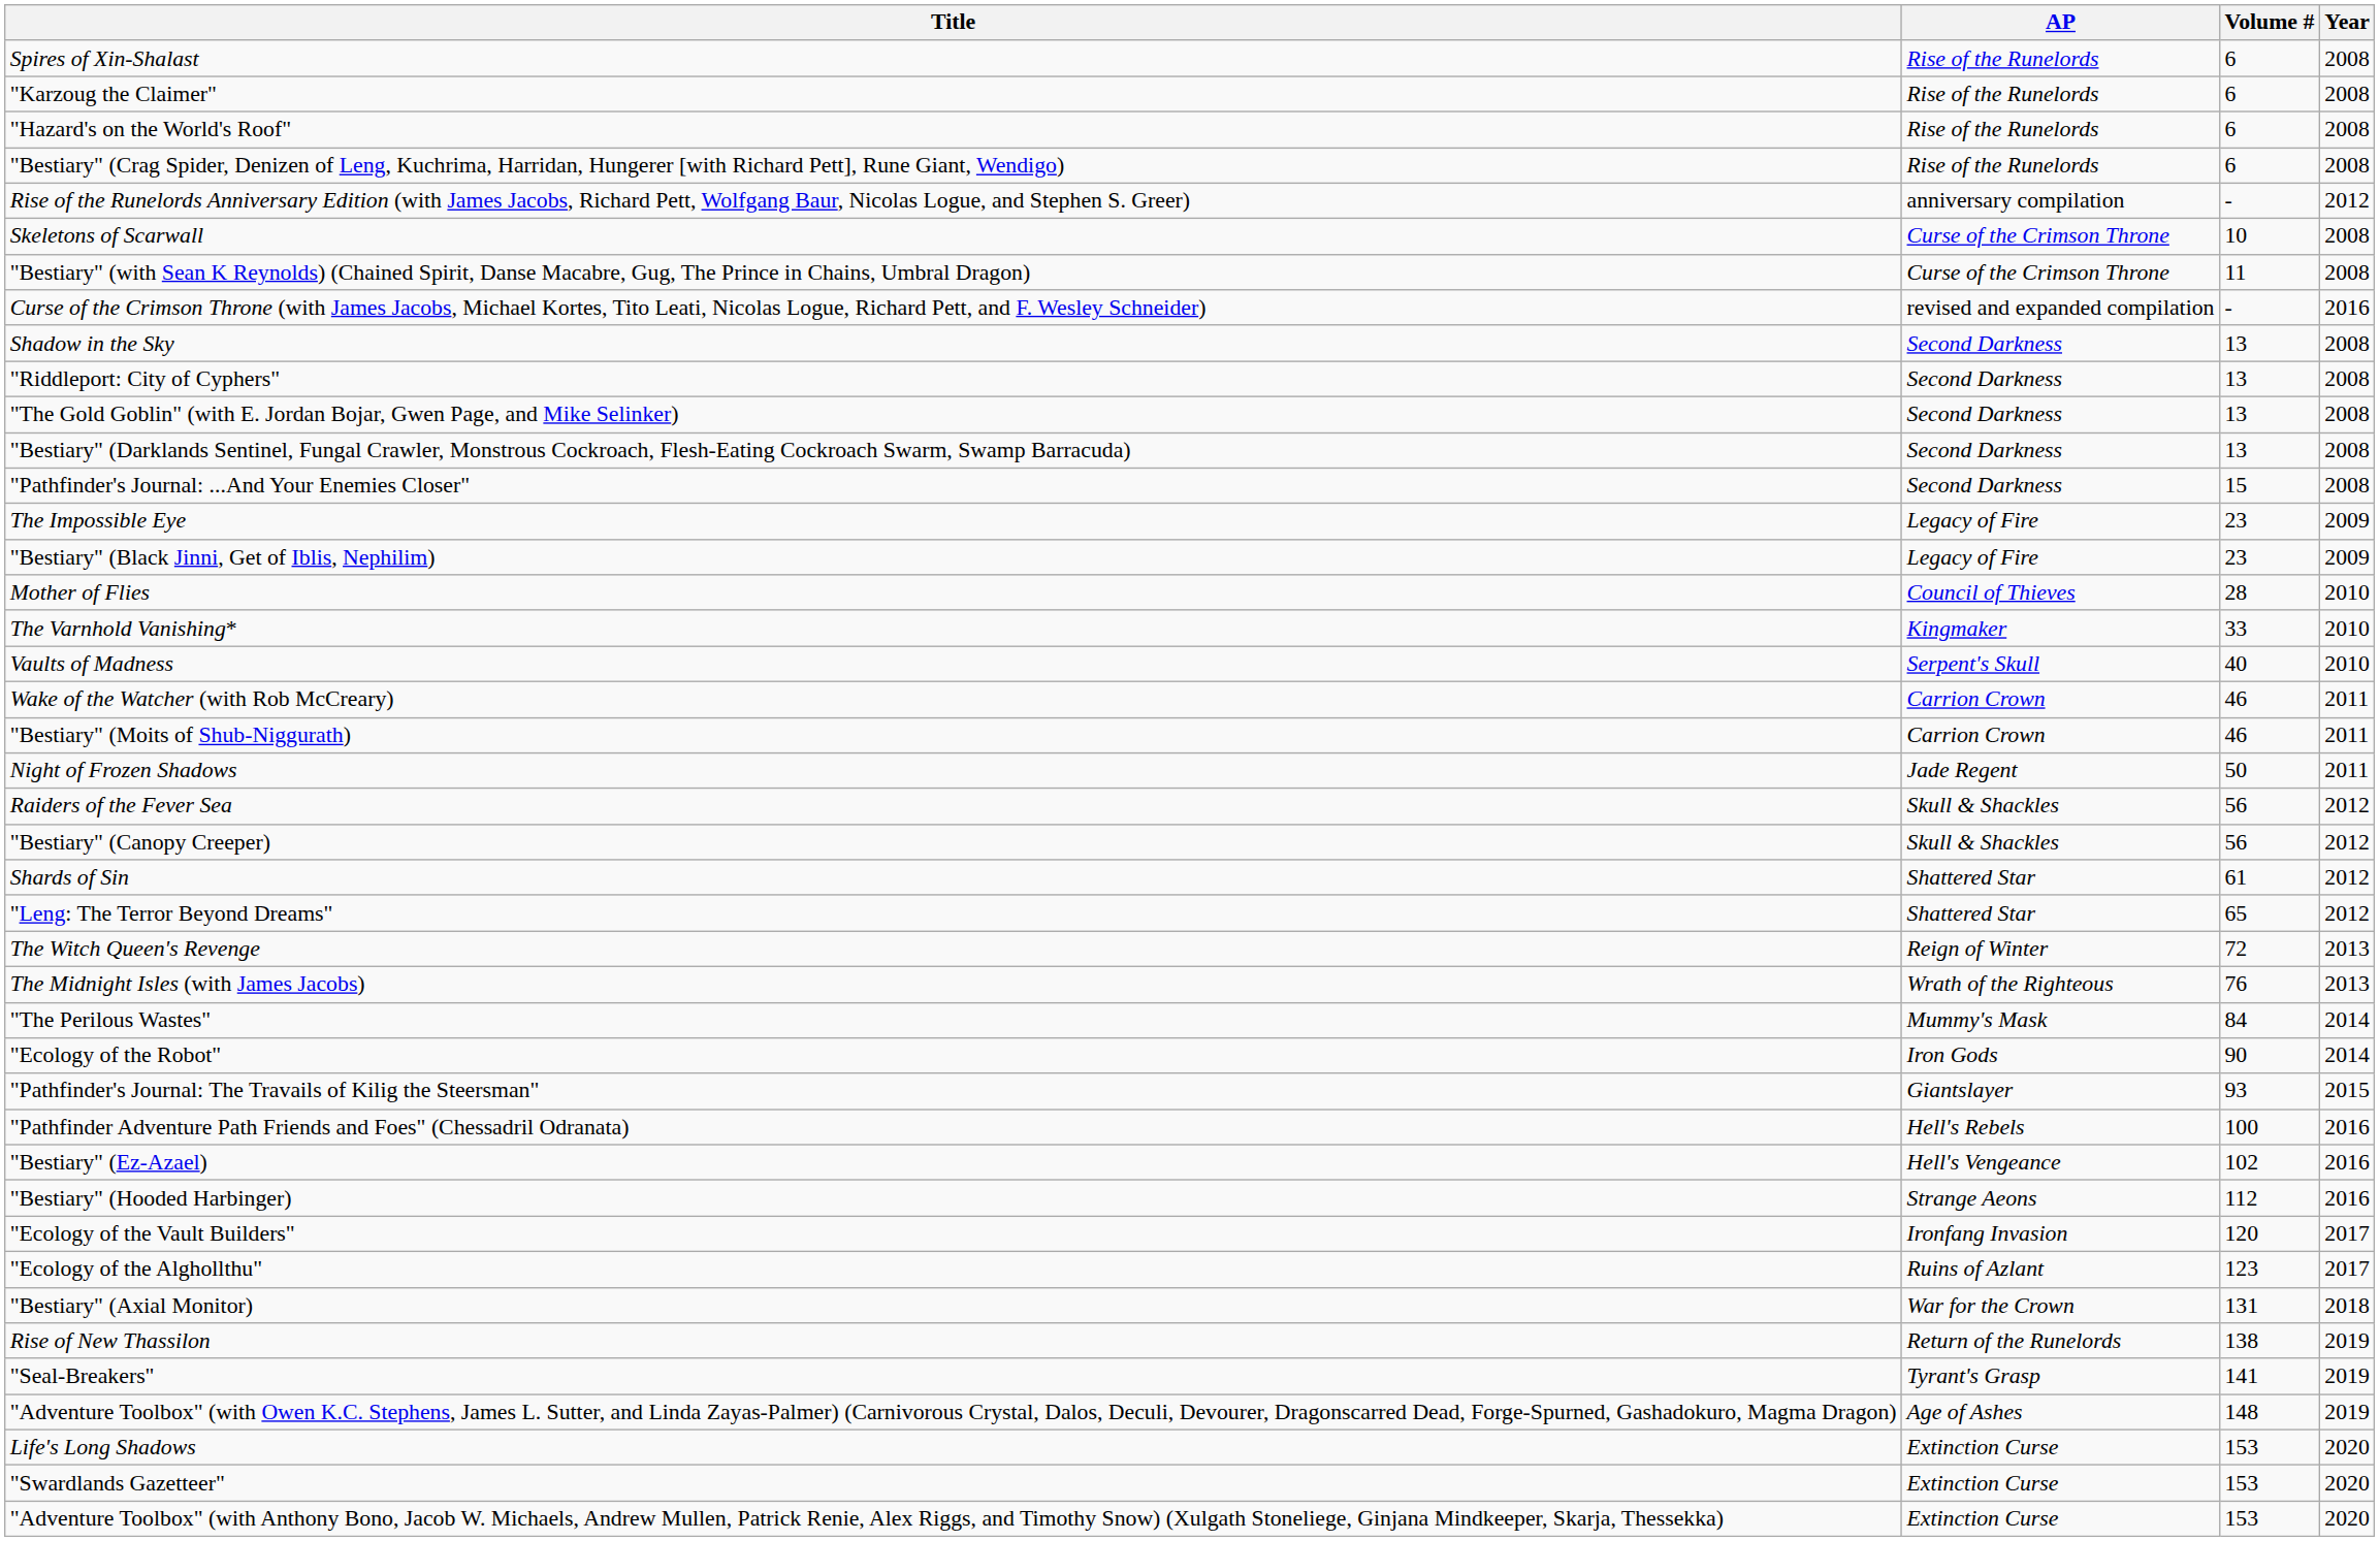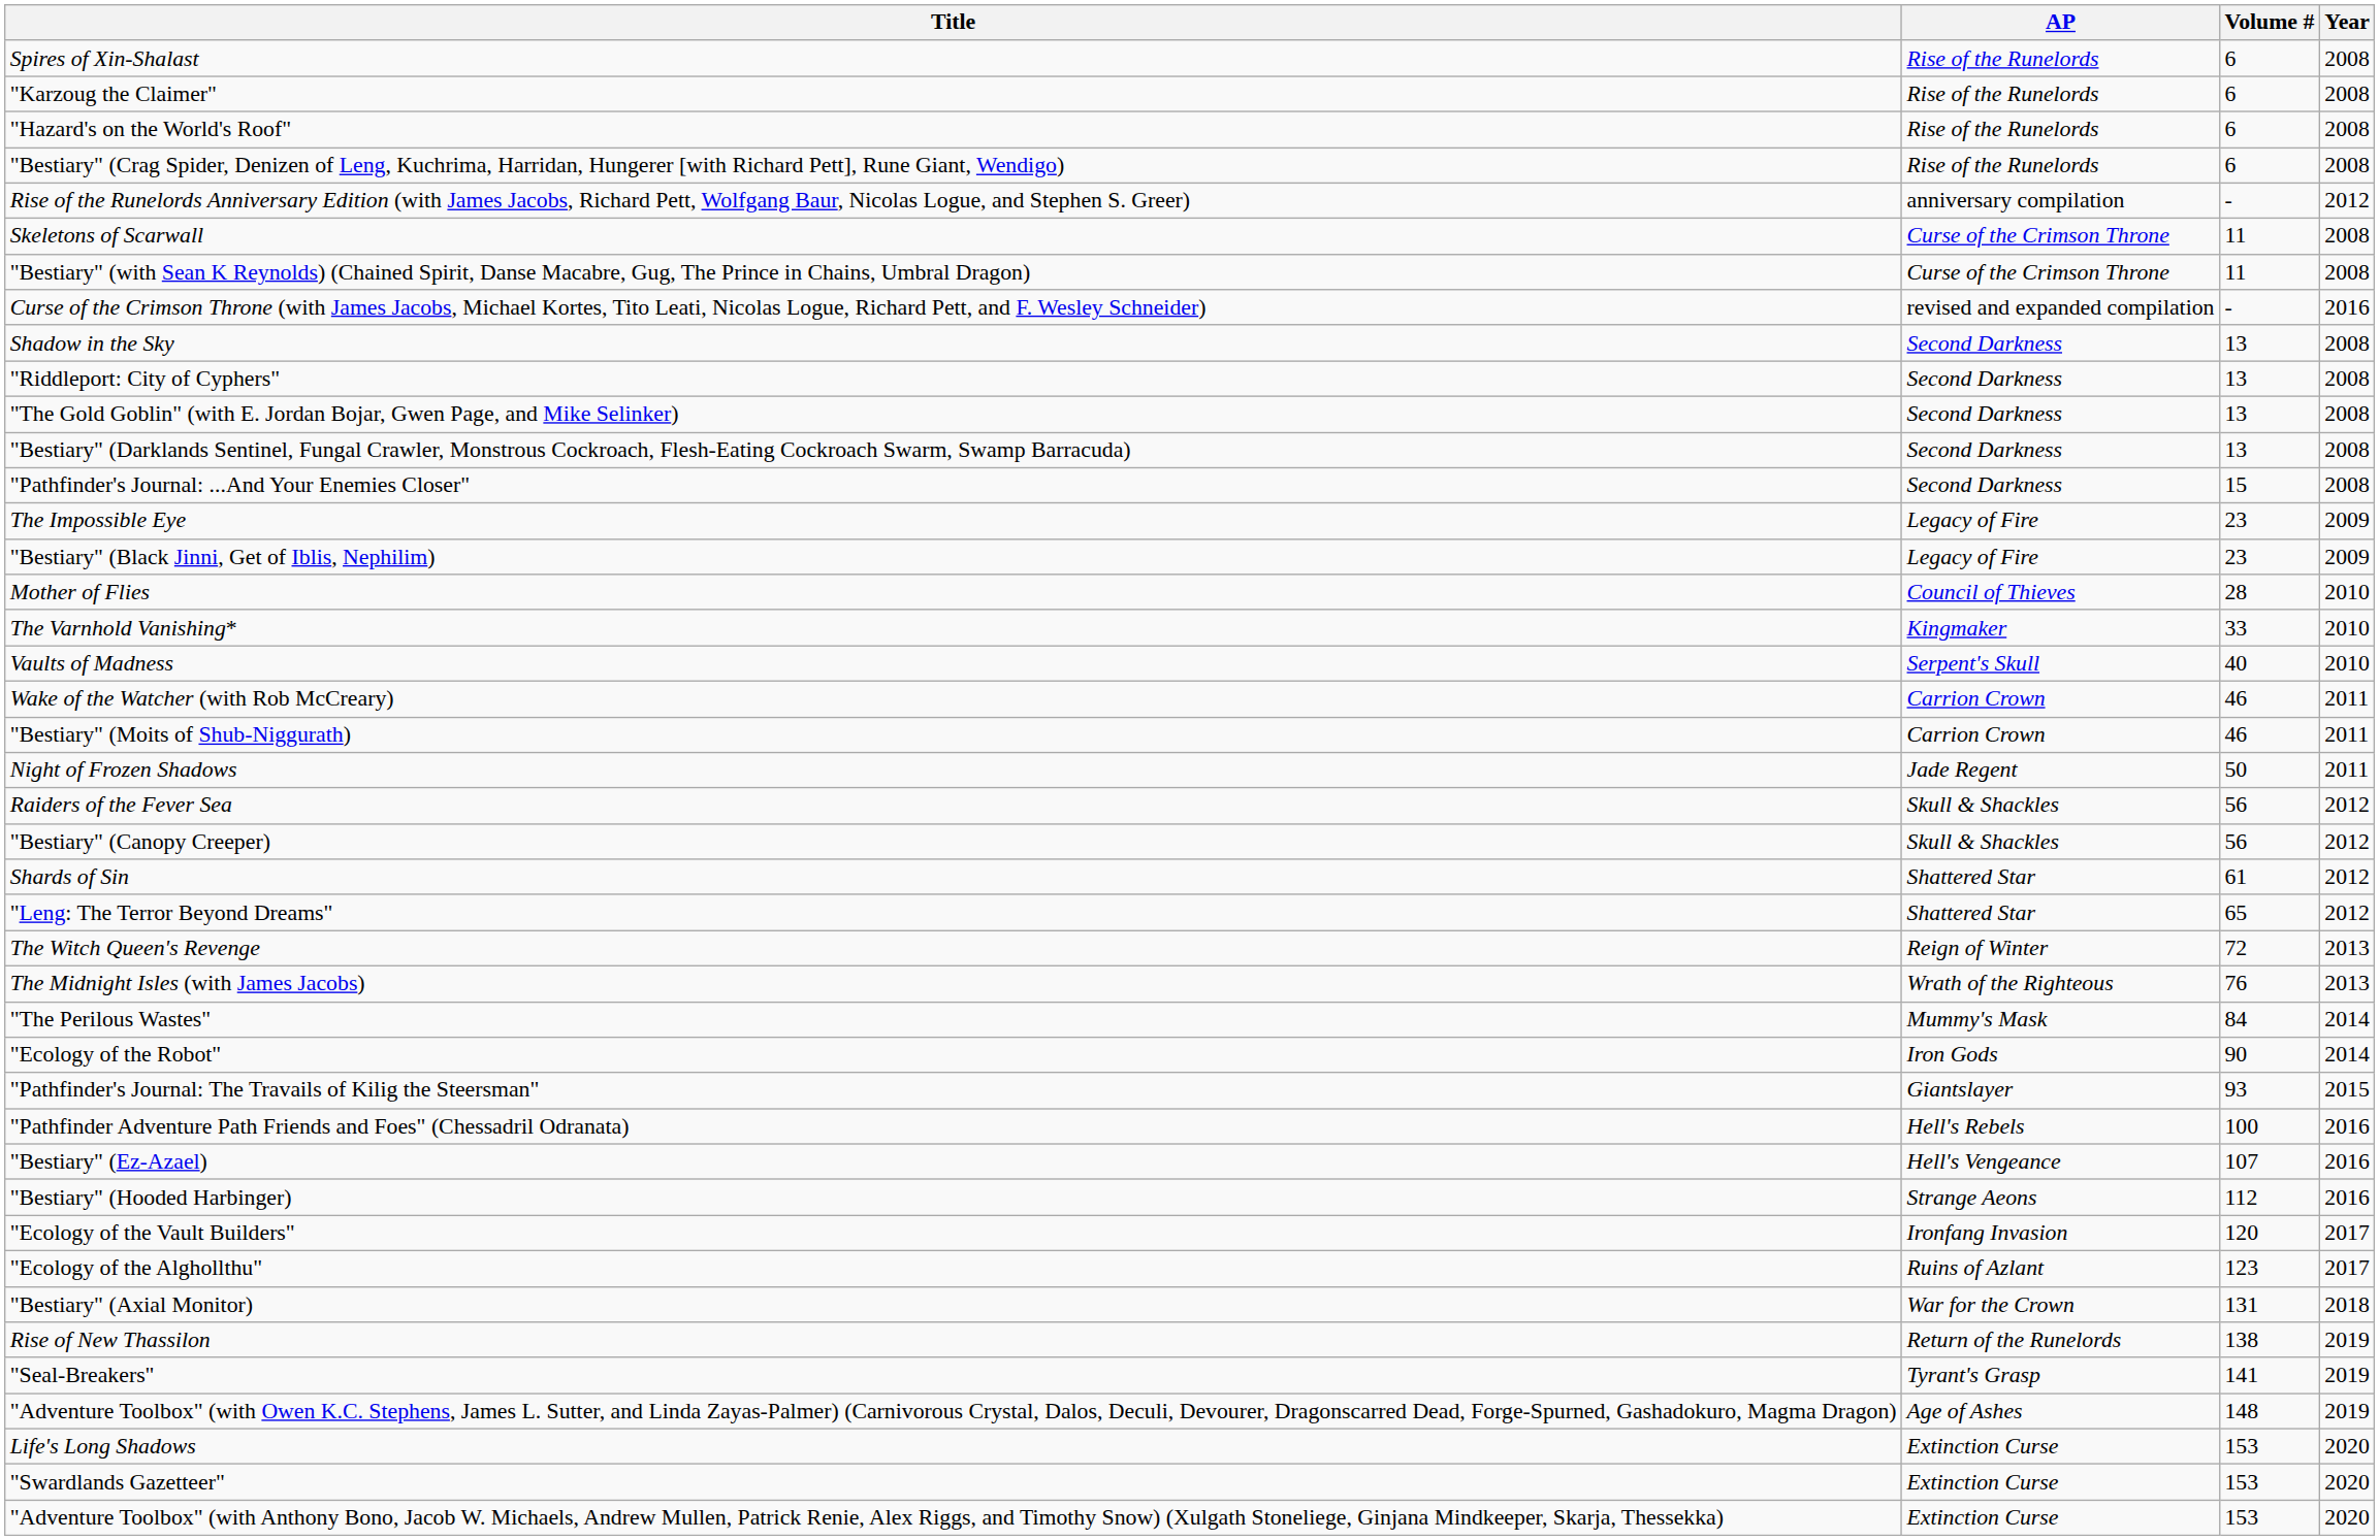Skeletons of Scarwall | Volume #: 10 -> 11
"Bestiary" (Ez-Azael) | Volume #: 102 -> 107
